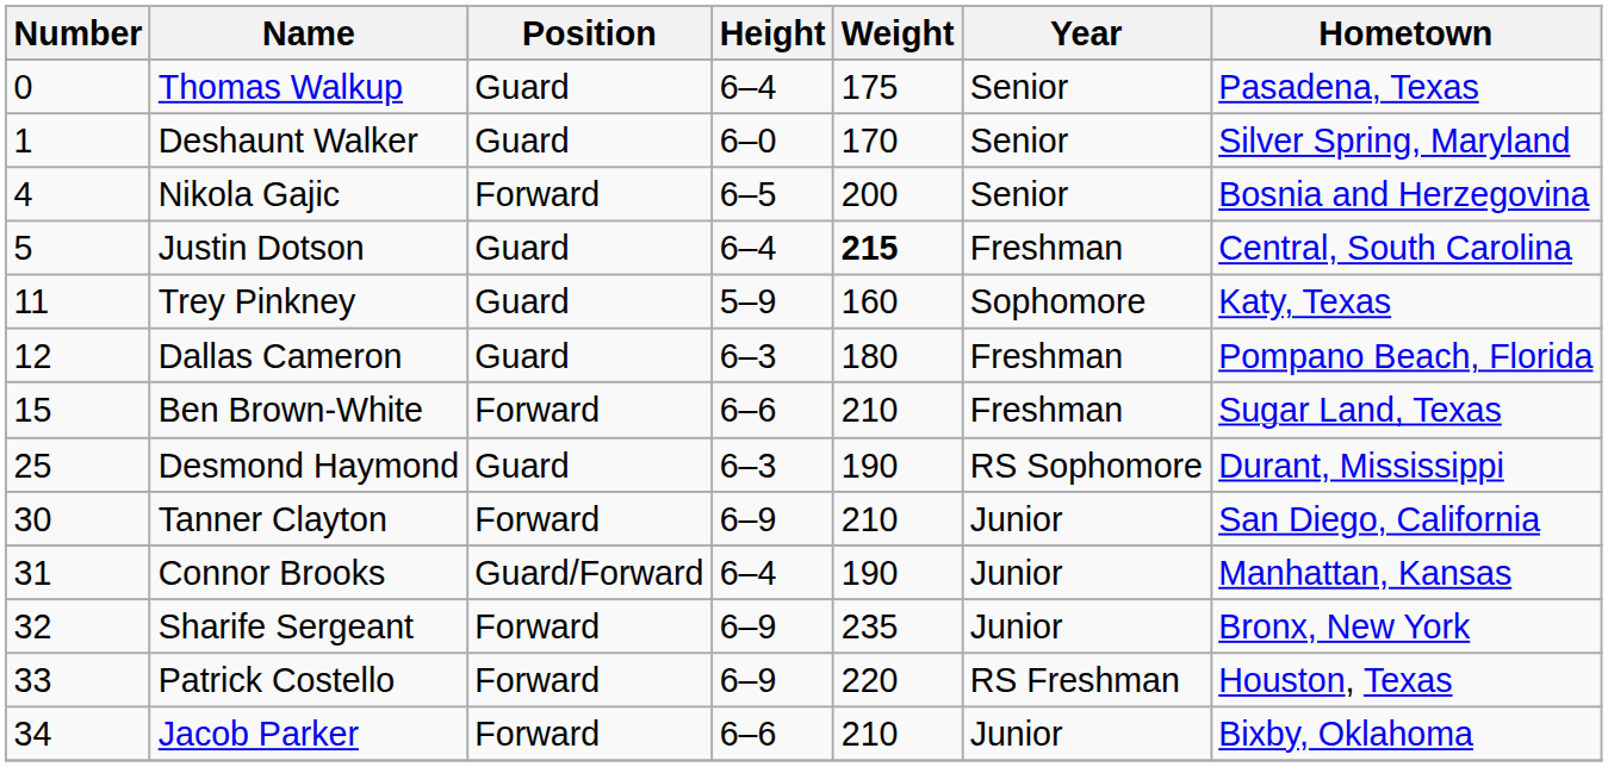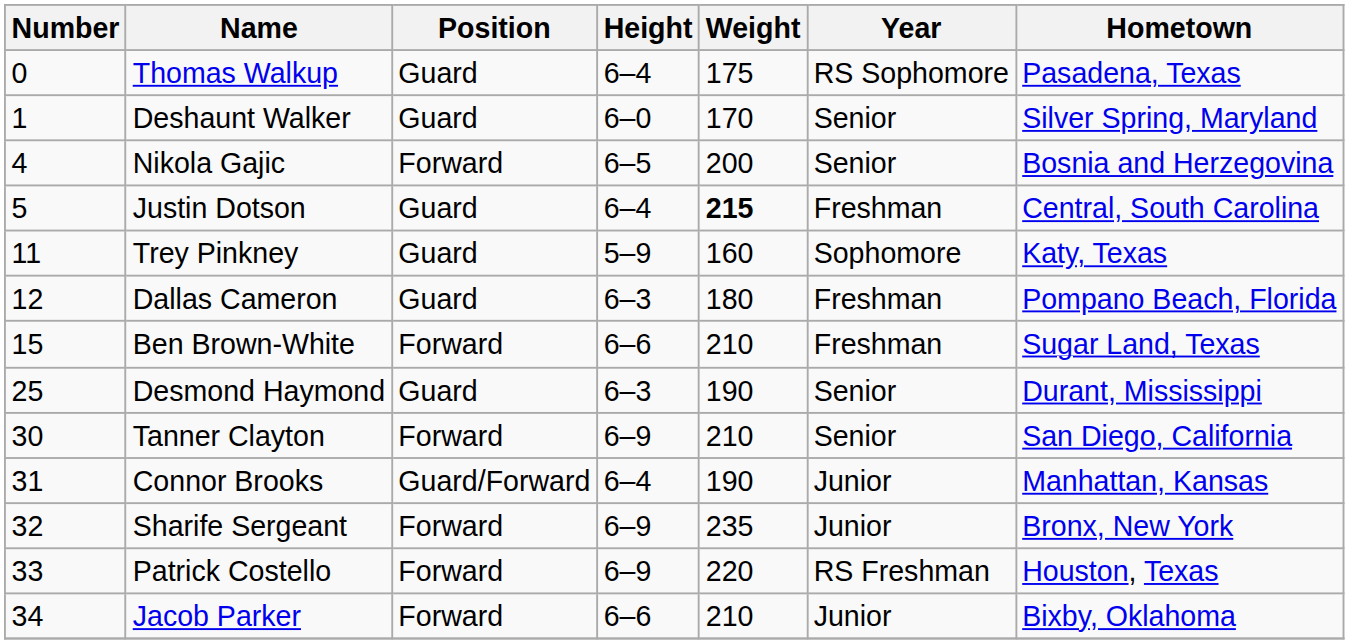Thomas Walkup | Year: Senior -> RS Sophomore
Desmond Haymond | Year: RS Sophomore -> Senior
Tanner Clayton | Year: Junior -> Senior
